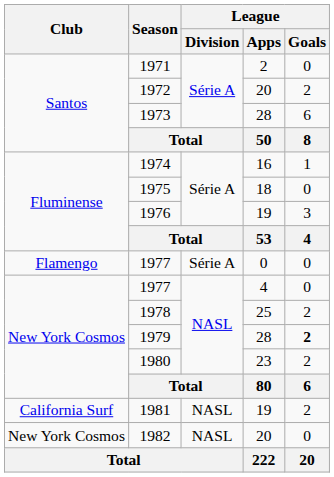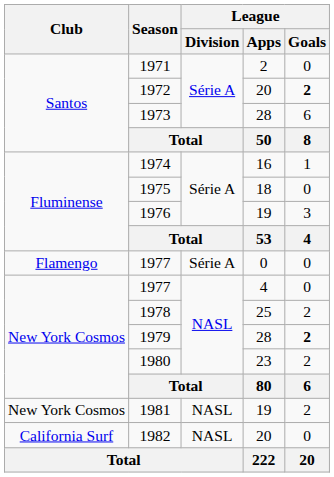1972 | League / Goals: normal -> bold
1981 | Club: California Surf -> New York Cosmos
1982 | Club: New York Cosmos -> California Surf
